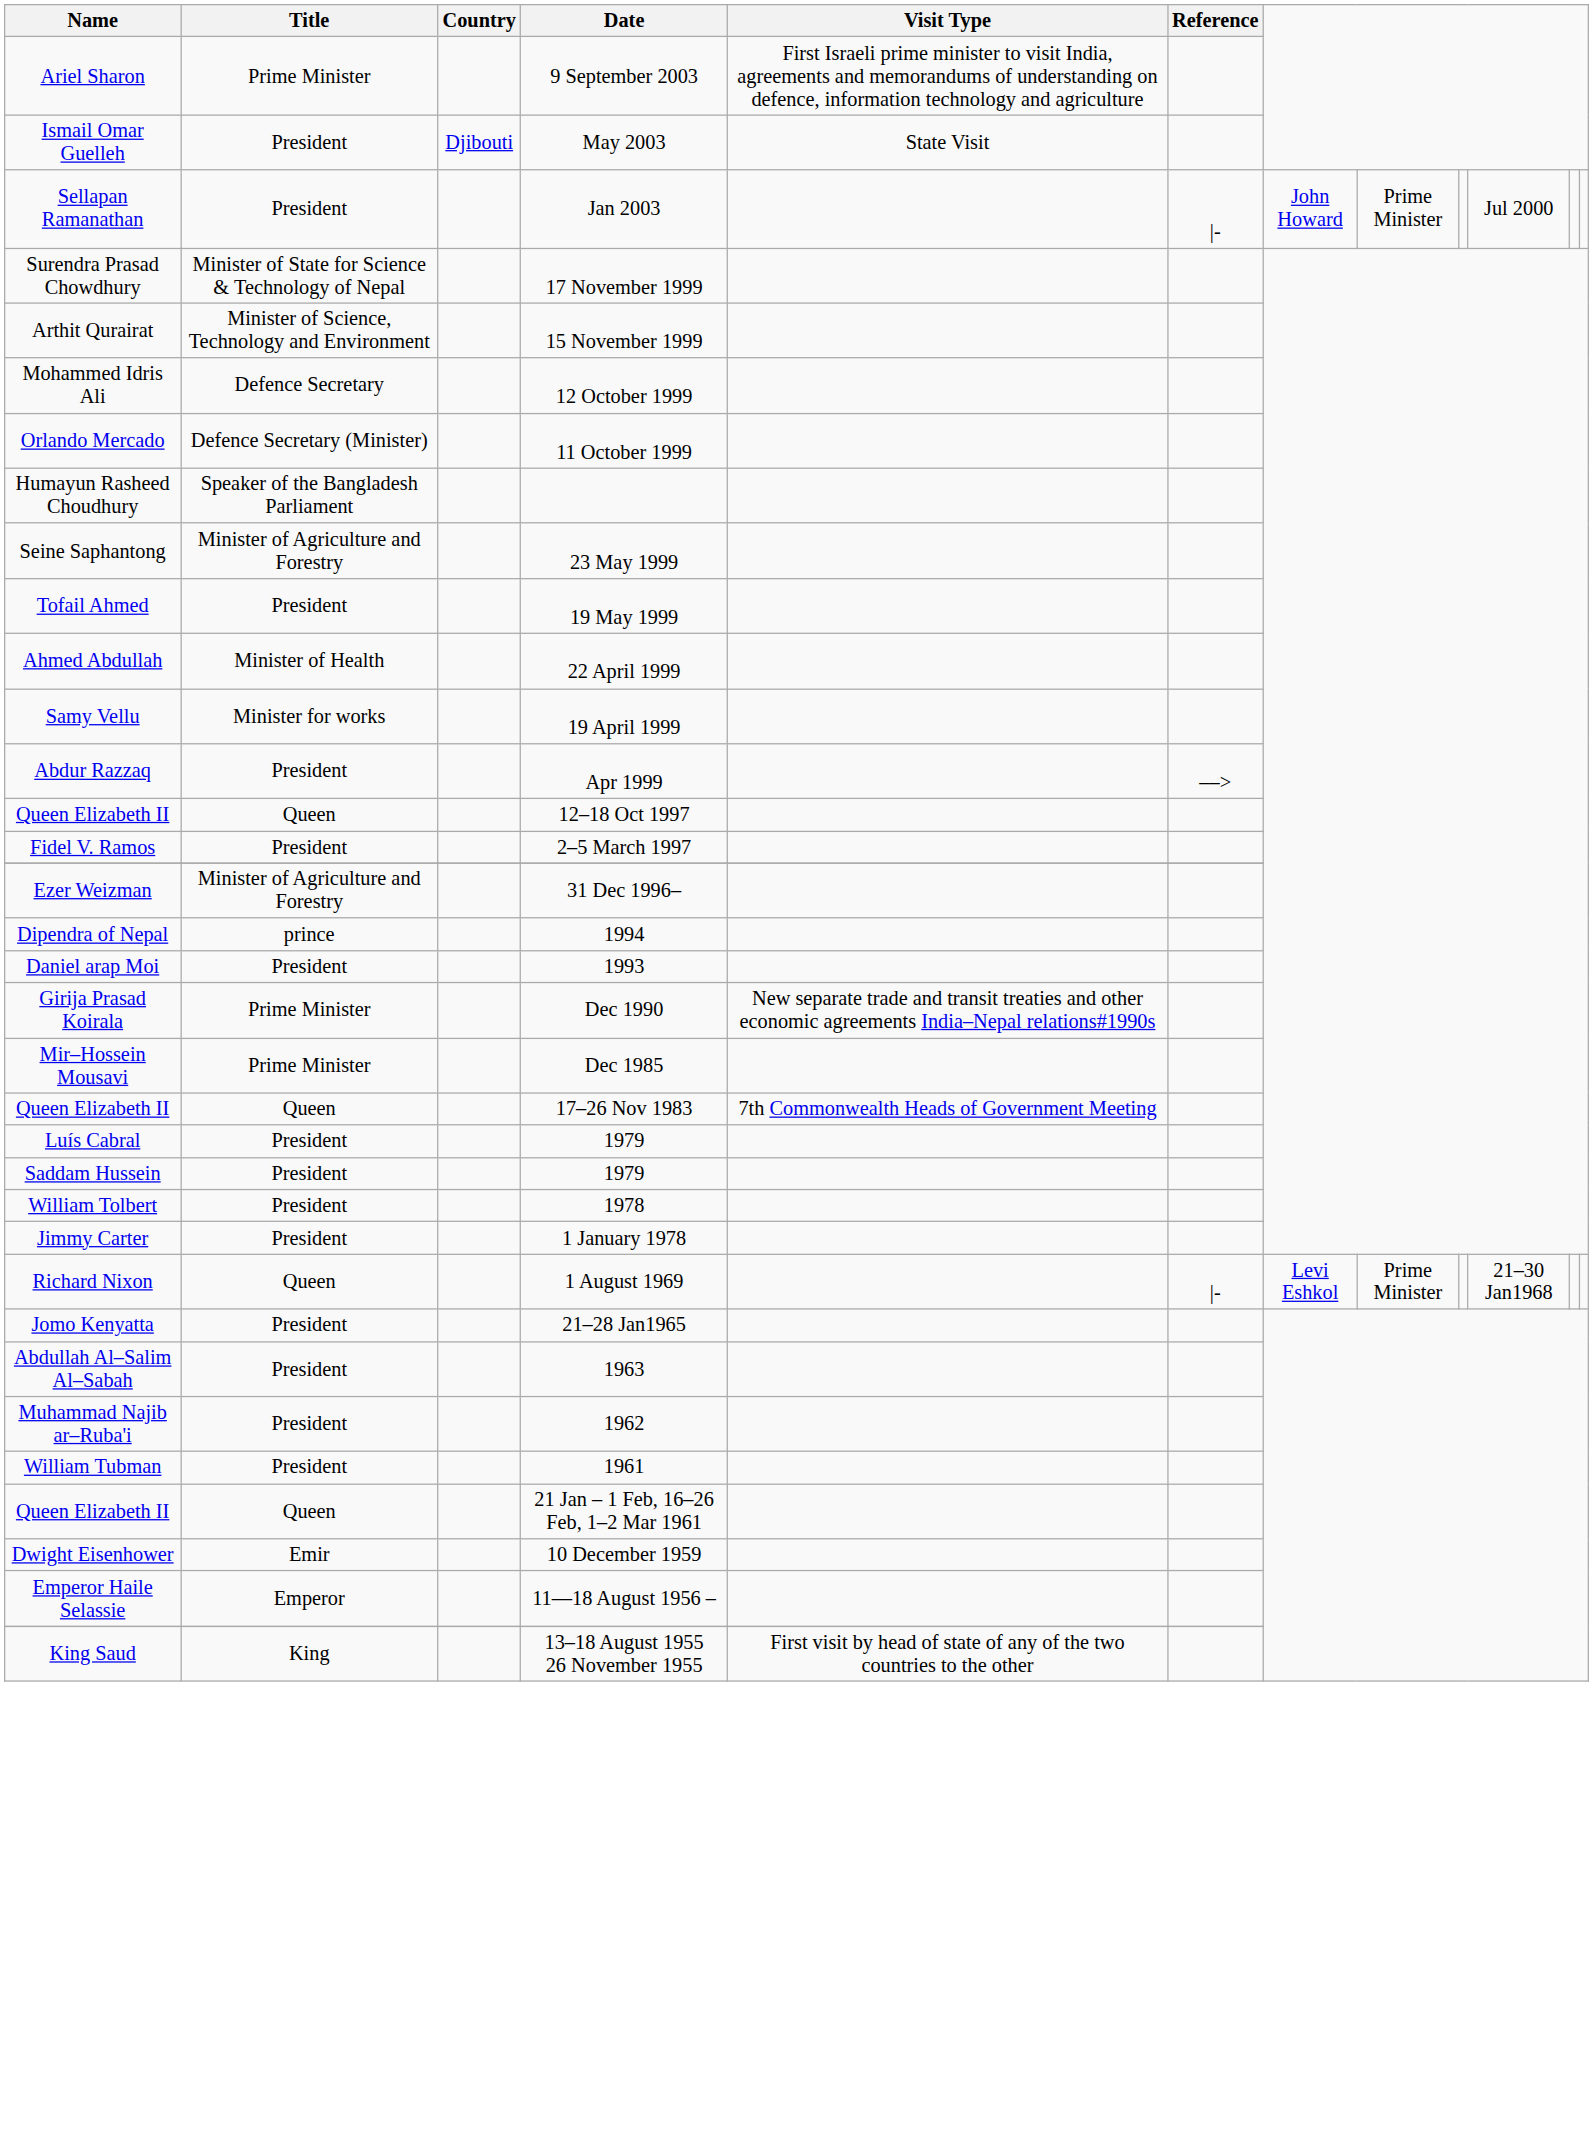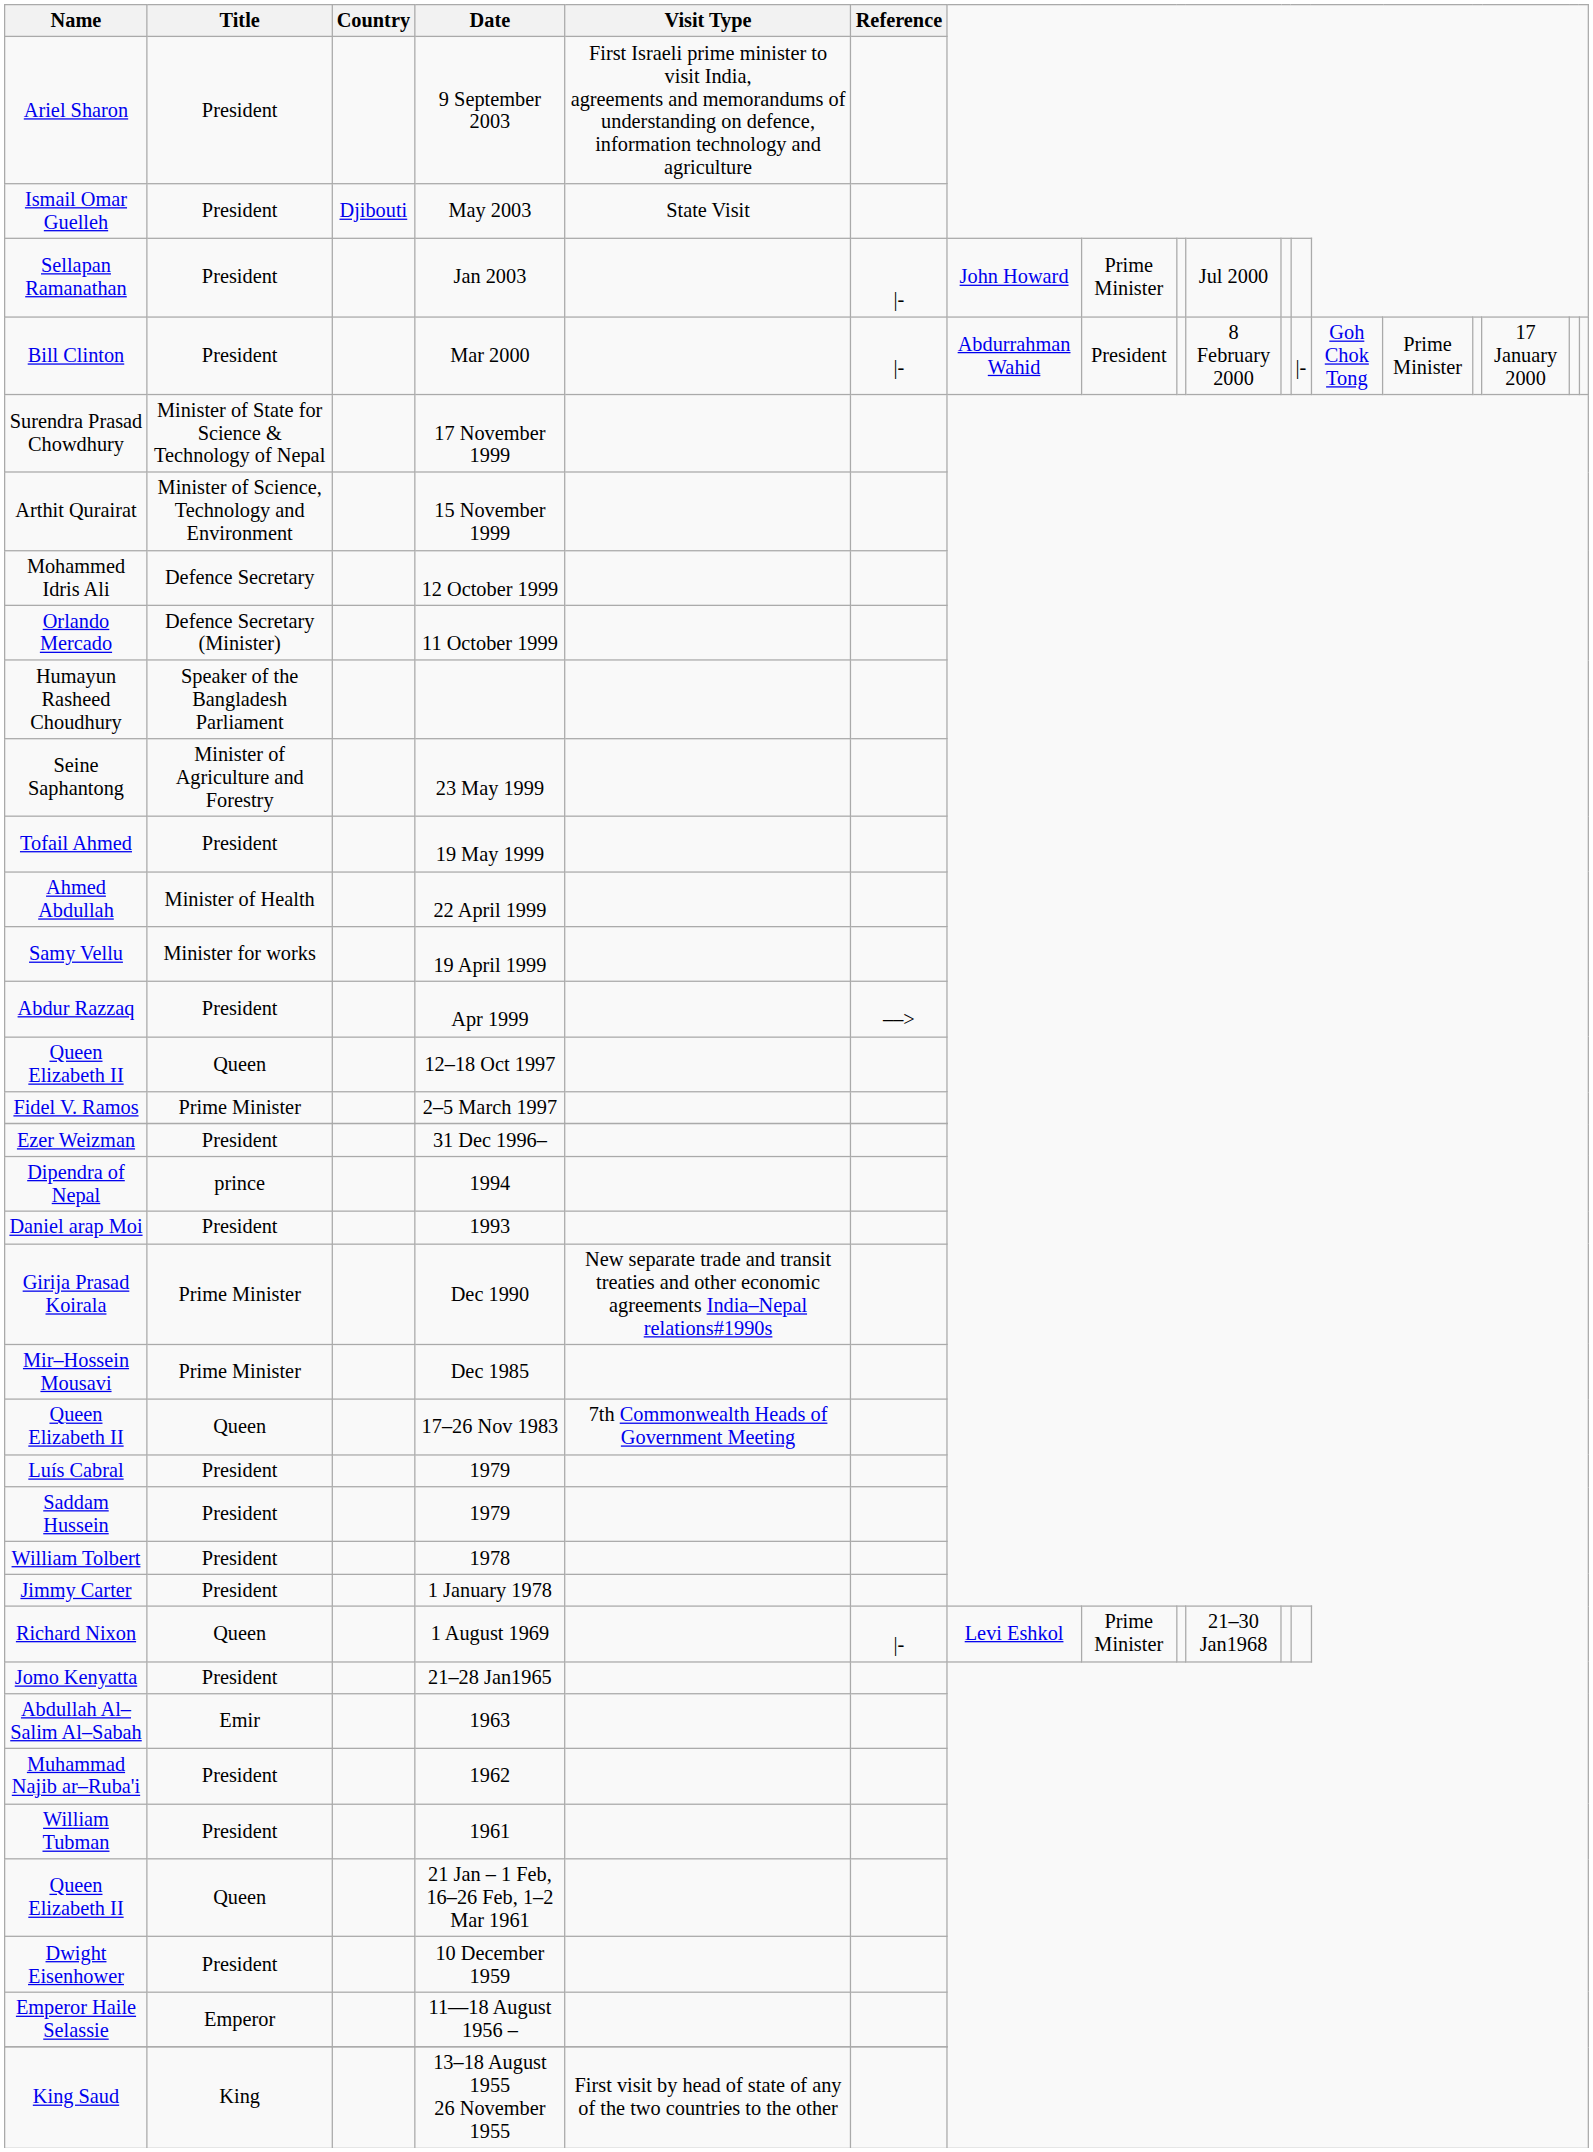9 September 2003 | Title: Prime Minister -> President
+ row: Bill Clinton | President | Mar 2000 | |- | Abdurrahman Wahid | President | 8 February 2000 | |- | Goh Chok Tong | Prime Minister | 17 January 2000
2–5 March 1997 | Title: President -> Prime Minister
31 Dec 1996– | Title: Minister of Agriculture and Forestry -> President
1963 | Title: President -> Emir
10 December 1959 | Title: Emir -> President
